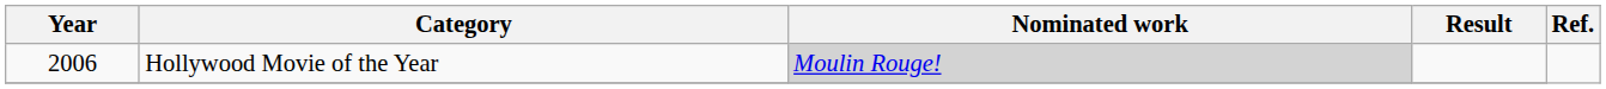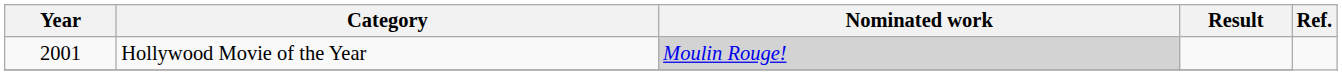Hollywood Movie of the Year | Year: 2006 -> 2001
